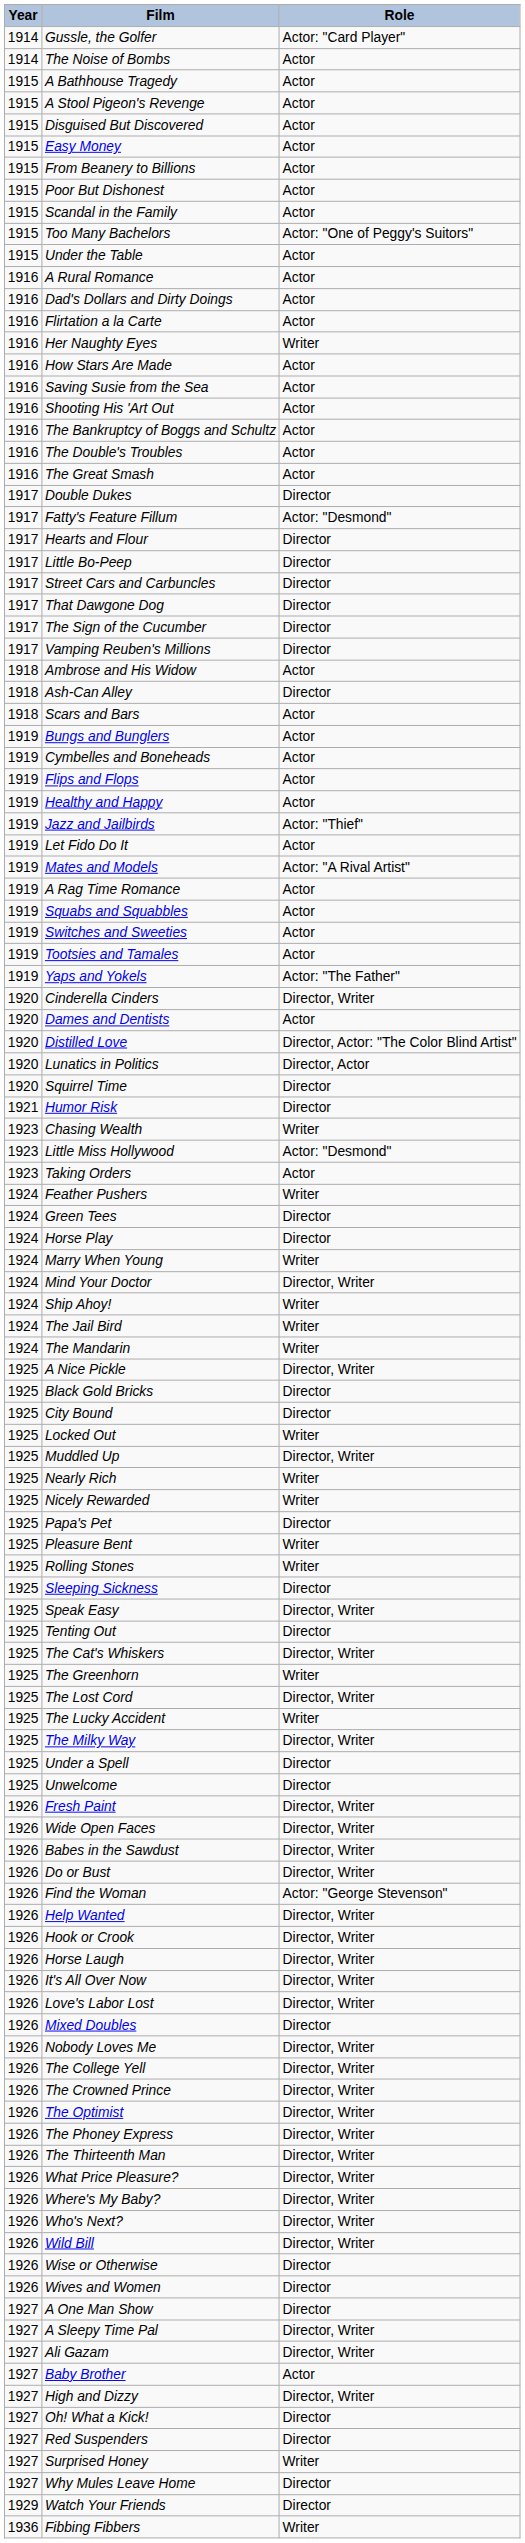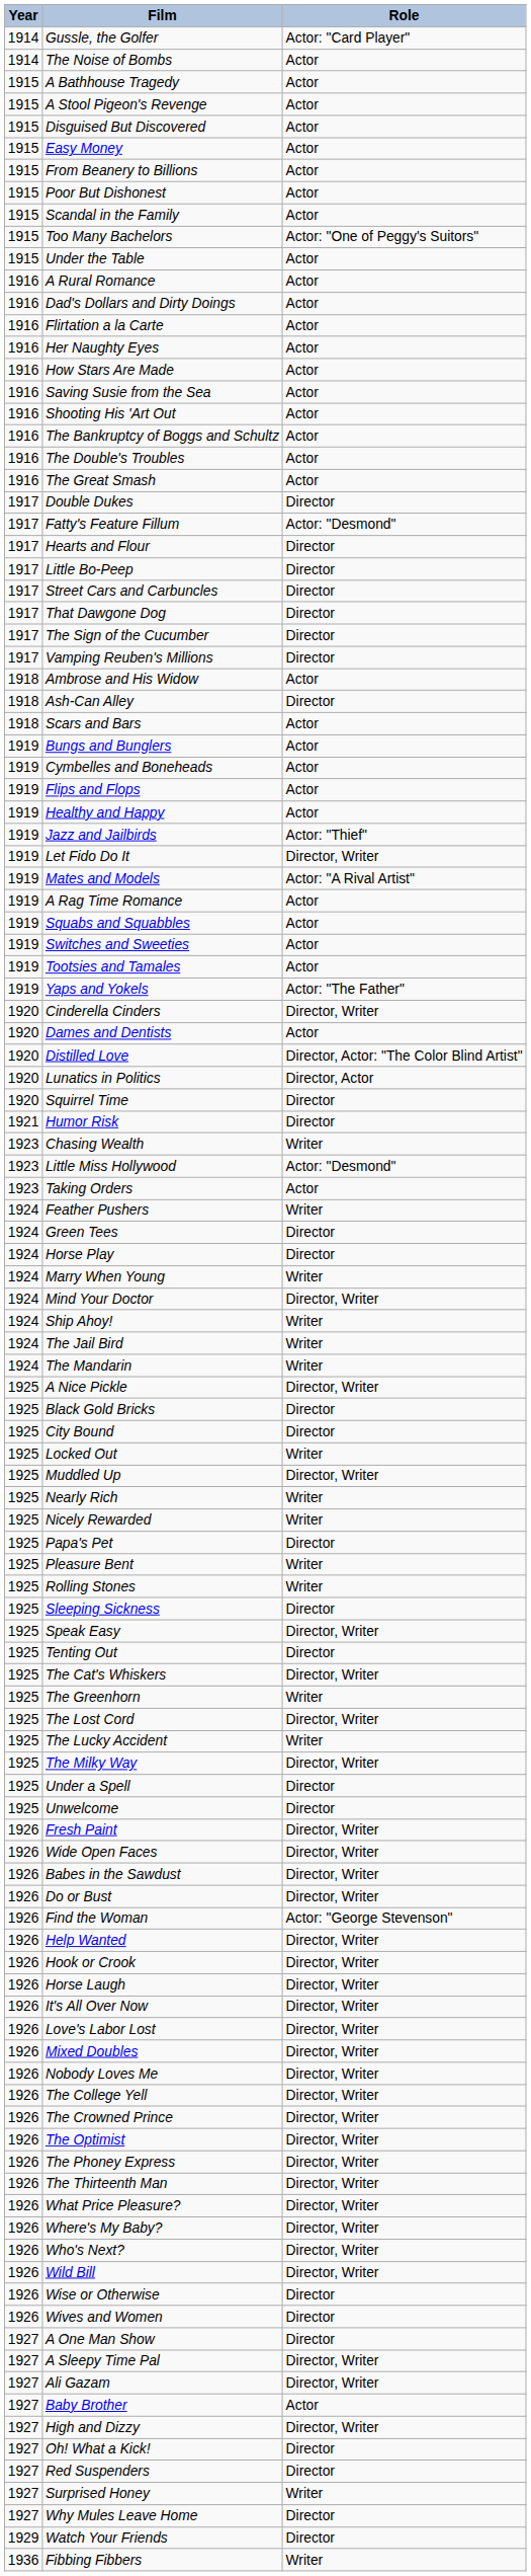Her Naughty Eyes | Role: Writer -> Actor
Let Fido Do It | Role: Actor -> Director, Writer
Mixed Doubles | Role: Director -> Director, Writer
